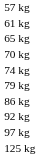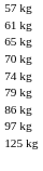- row: 92 kg
